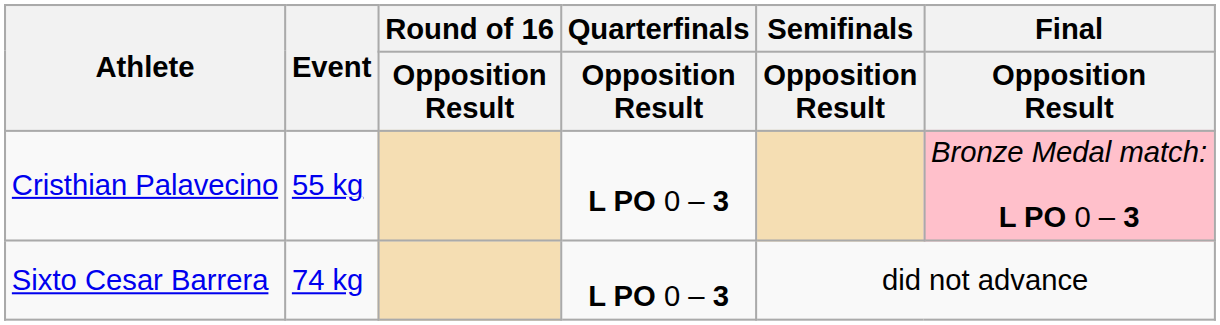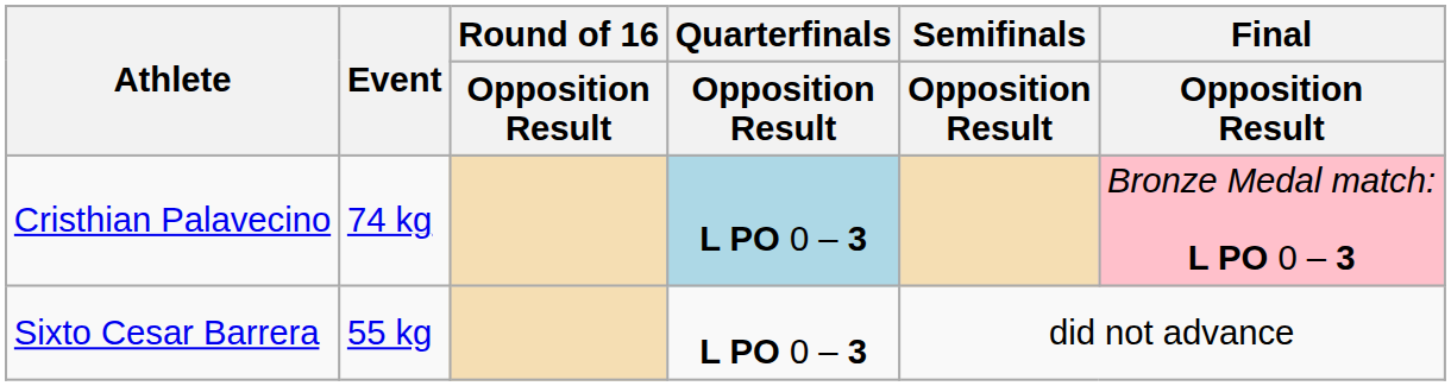Cristhian Palavecino | Event: 55 kg -> 74 kg
Cristhian Palavecino | Quarterfinals / Opposition Result: no background -> lightblue background
Sixto Cesar Barrera | Event: 74 kg -> 55 kg
